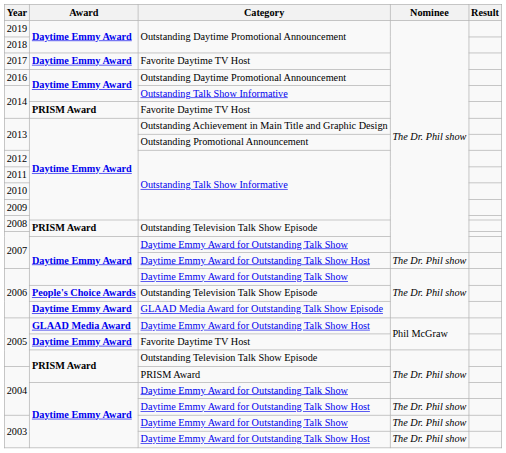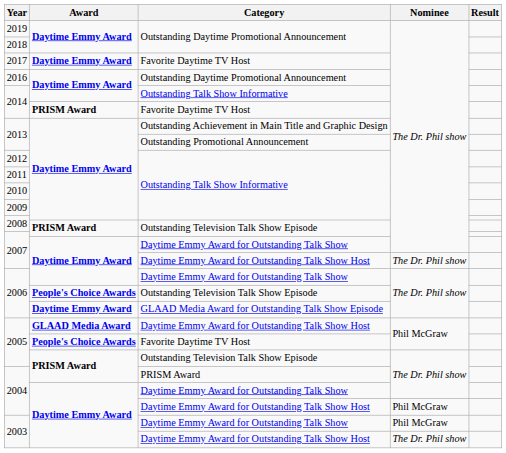2005 / Favorite Daytime TV Host | Award: Daytime Emmy Award -> People's Choice Awards
2004 / Daytime Emmy Award for Outstanding Talk Show Host | Nominee: The Dr. Phil show -> Phil McGraw
2003 / Daytime Emmy Award for Outstanding Talk Show | Nominee: The Dr. Phil show -> Phil McGraw
